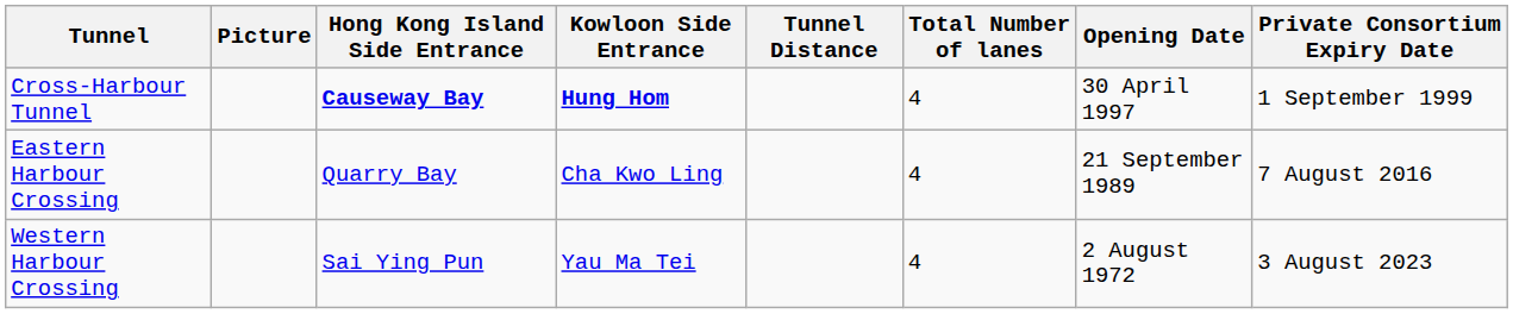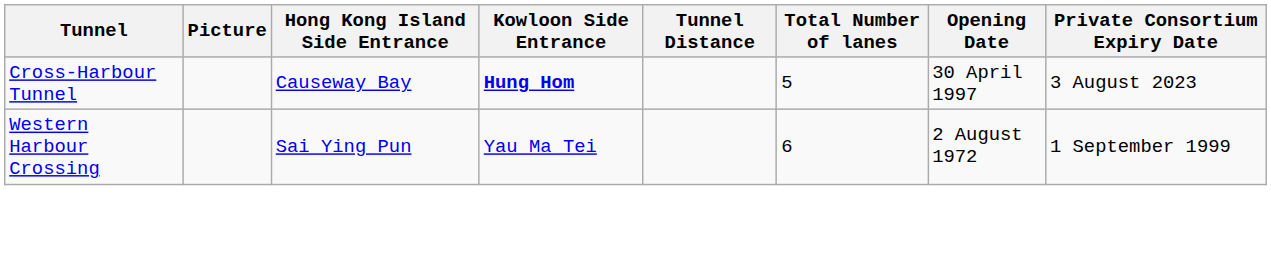Cross-Harbour Tunnel | Hong Kong Island Side Entrance: bold -> normal
Cross-Harbour Tunnel | Total Number of lanes: 4 -> 5
Cross-Harbour Tunnel | Private Consortium Expiry Date: 1 September 1999 -> 3 August 2023
- row: Eastern Harbour Crossing | Quarry Bay | Cha Kwo Ling | 4 | 21 September 1989 | 7 August 2016
Western Harbour Crossing | Total Number of lanes: 4 -> 6
Western Harbour Crossing | Private Consortium Expiry Date: 3 August 2023 -> 1 September 1999
